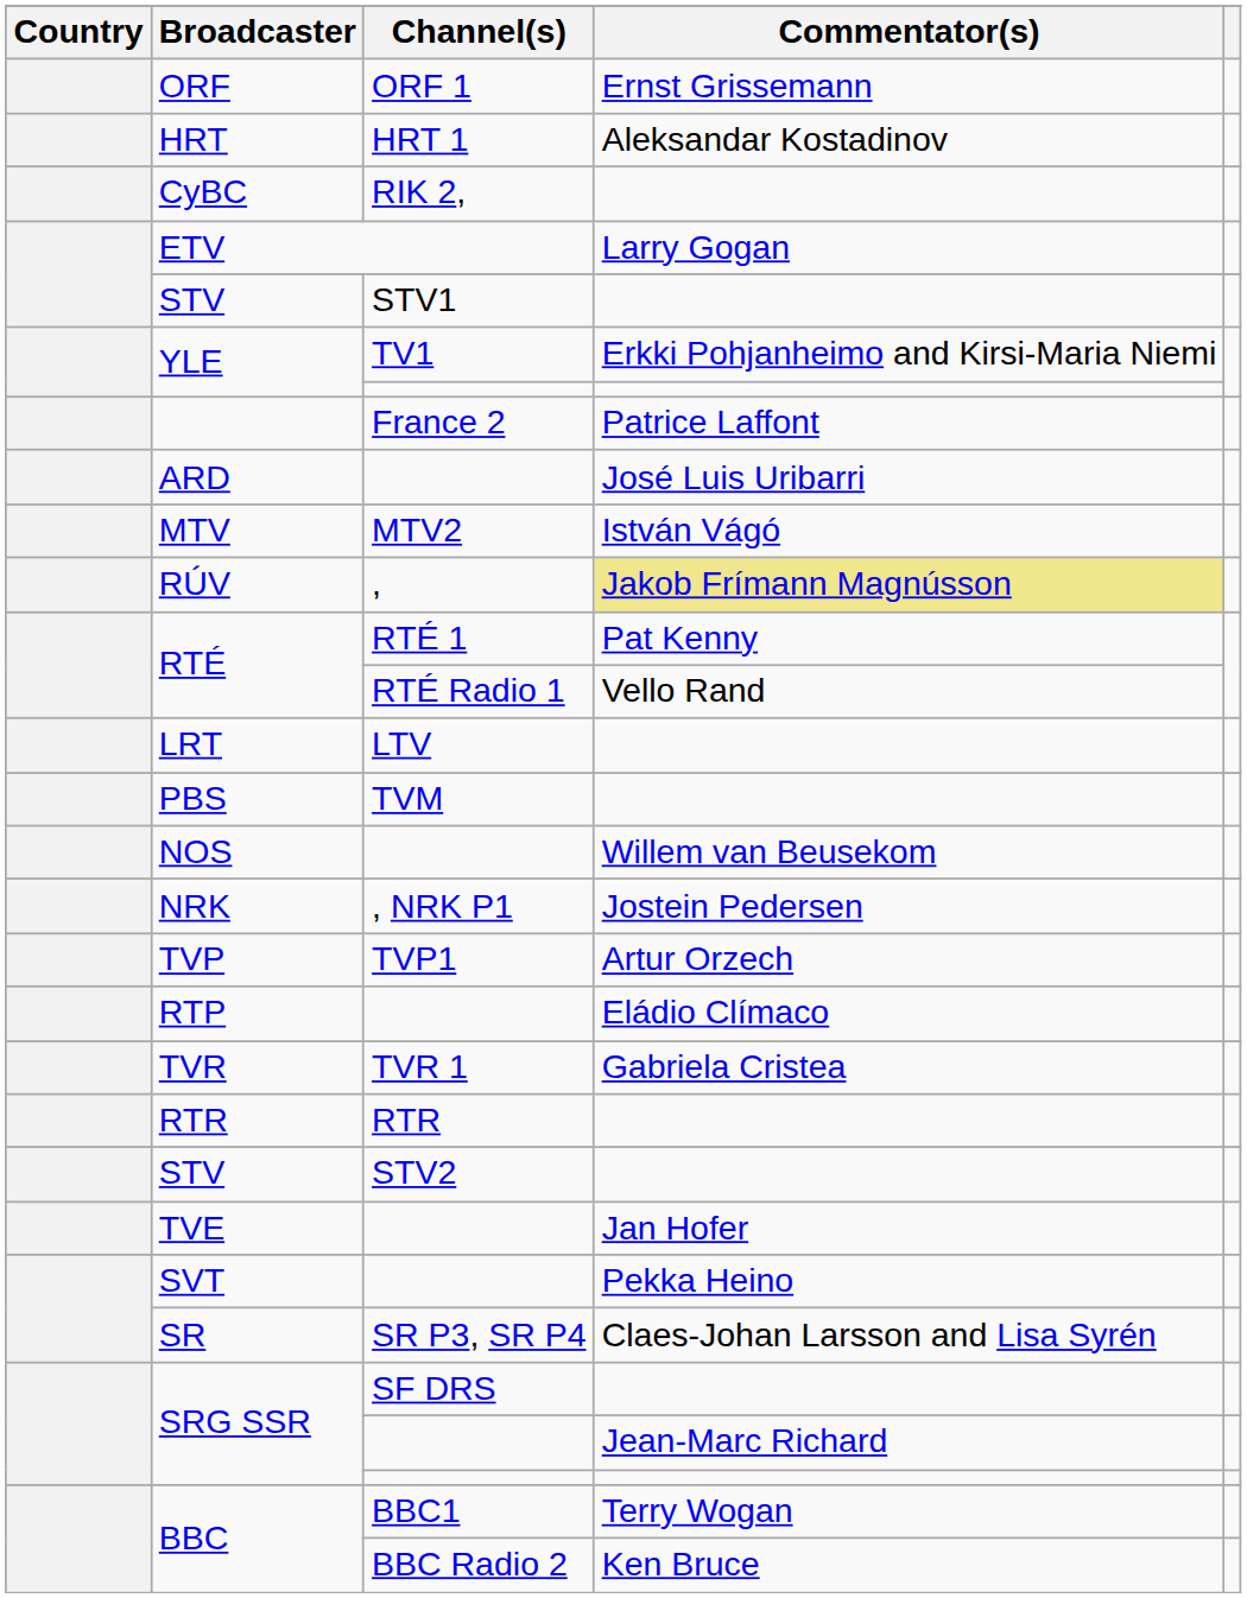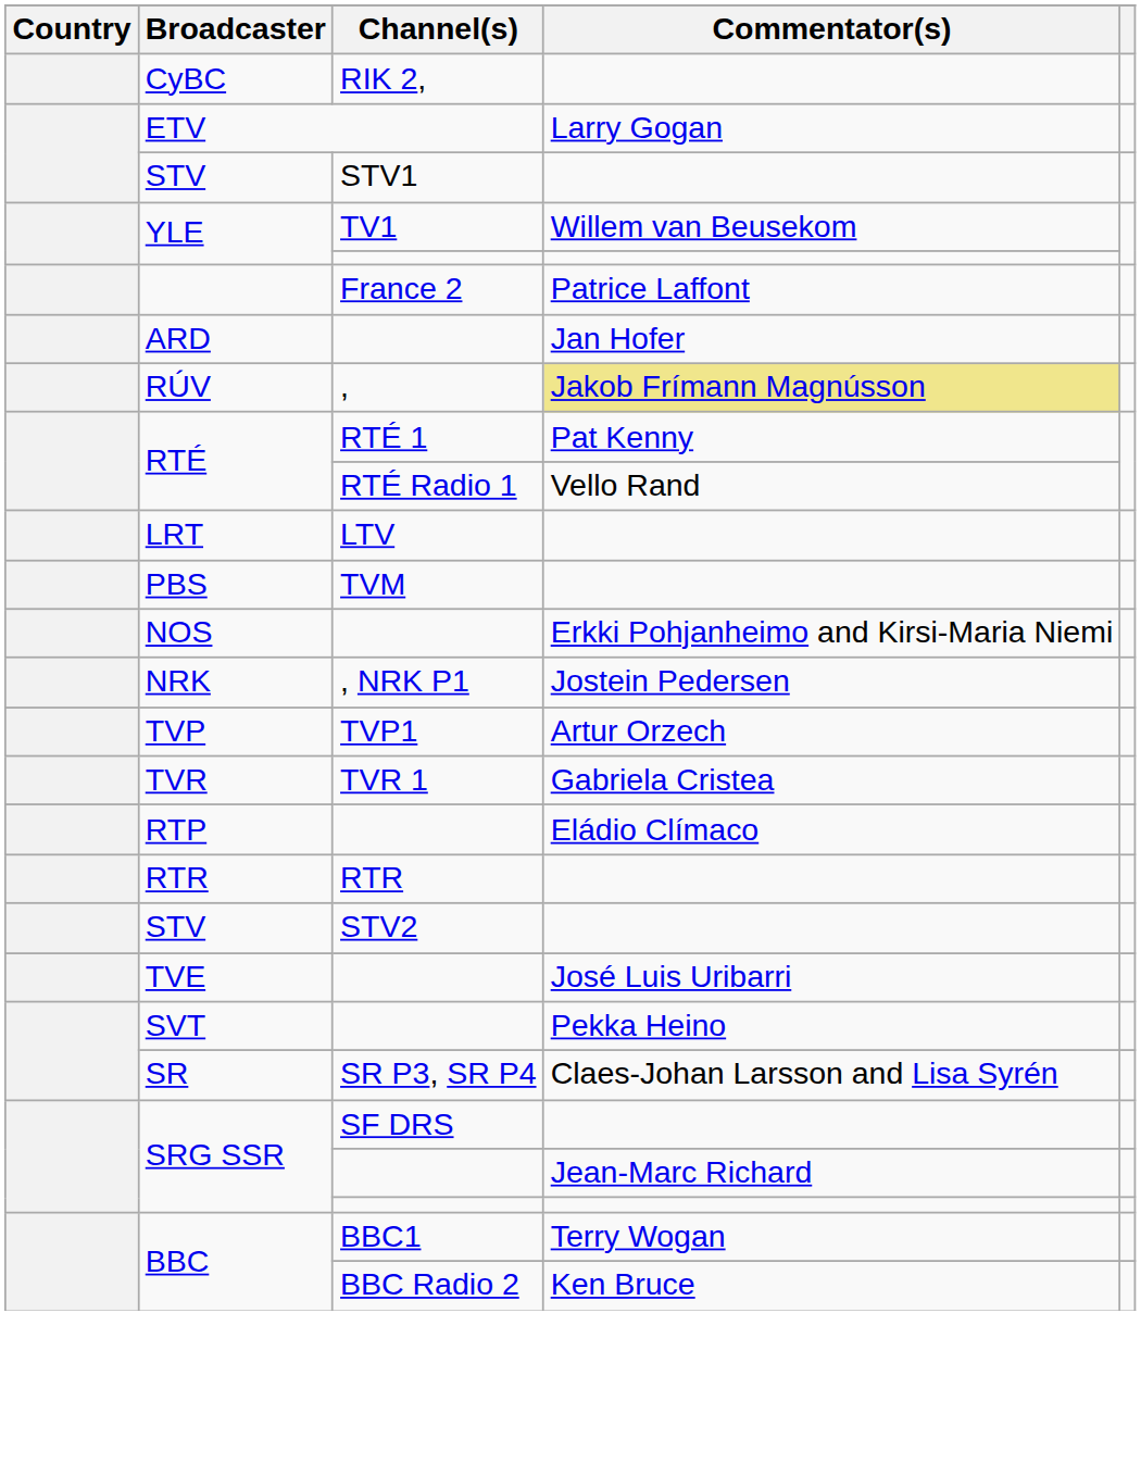- row: ORF | ORF 1 | Ernst Grissemann
- row: HRT | HRT 1 | Aleksandar Kostadinov
YLE / TV1 | Commentator(s): Erkki Pohjanheimo and Kirsi-Maria Niemi -> Willem van Beusekom
ARD | Commentator(s): José Luis Uribarri -> Jan Hofer
- row: MTV | MTV2 | István Vágó
NOS | Commentator(s): Willem van Beusekom -> Erkki Pohjanheimo and Kirsi-Maria Niemi
rows swapped: RTP <-> TVR
TVE | Commentator(s): Jan Hofer -> José Luis Uribarri
